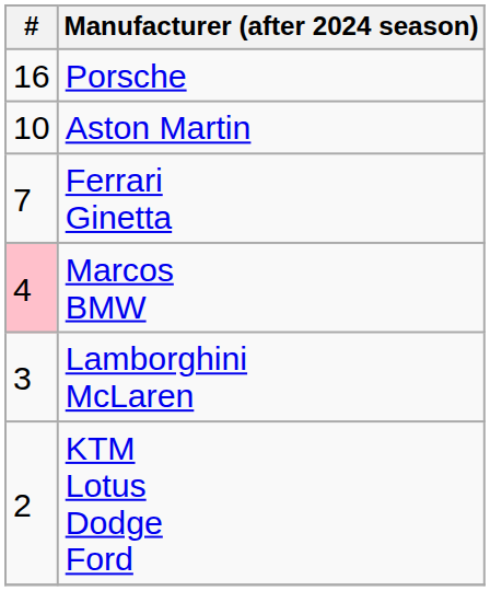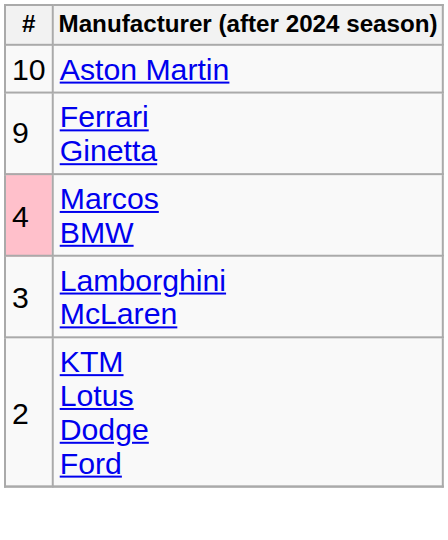- row: 16 | Porsche
Ferrari Ginetta | #: 7 -> 9
